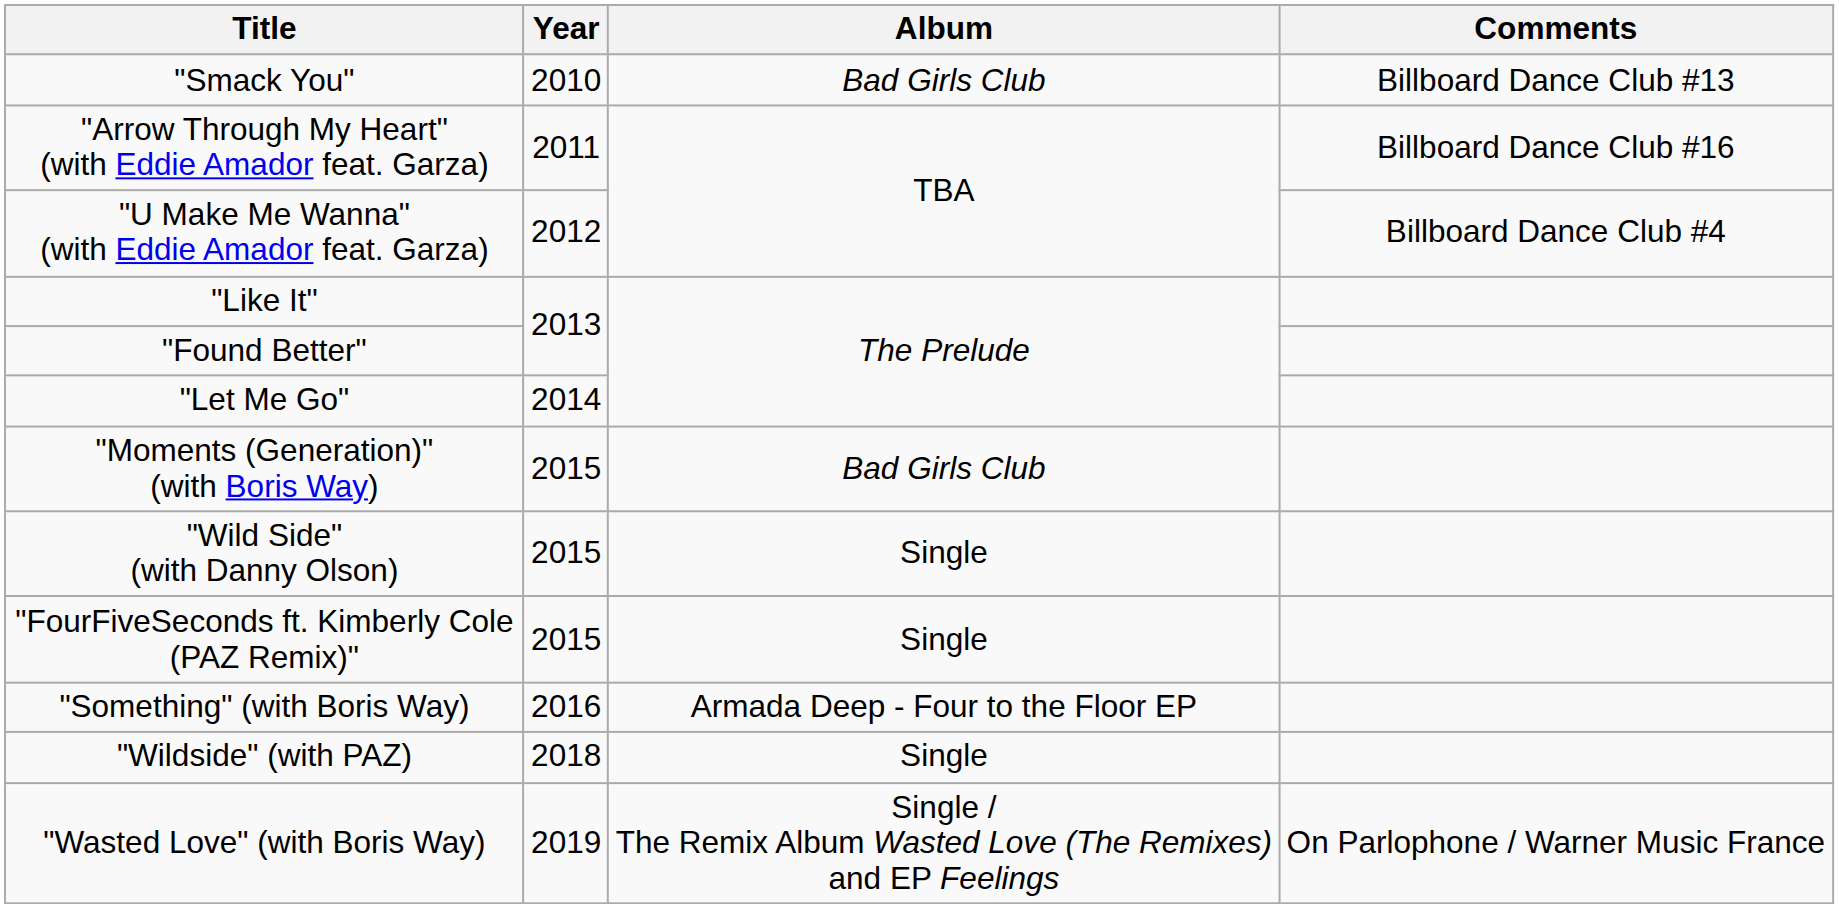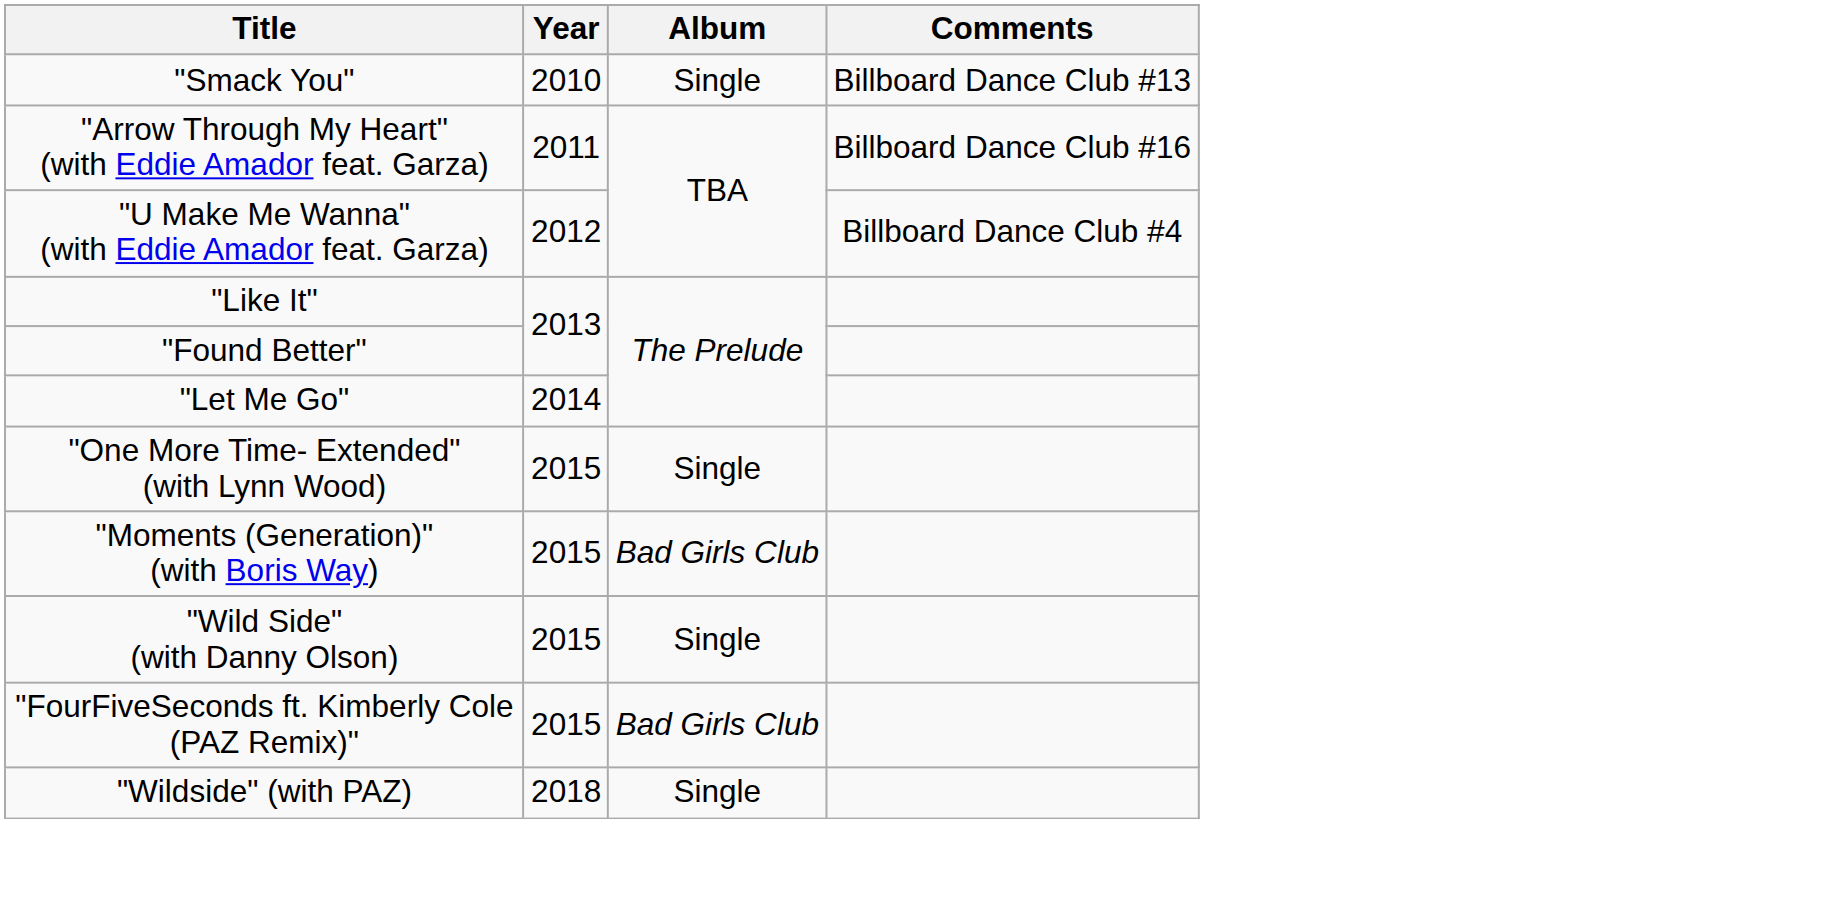"Smack You" | Album: Bad Girls Club -> Single
+ row: "One More Time- Extended" (with Lynn Wood) | 2015 | Single
"FourFiveSeconds ft. Kimberly Cole (PAZ Remix)" | Album: Single -> Bad Girls Club
- row: "Something" (with Boris Way) | 2016 | Armada Deep - Four to the Floor EP
- row: "Wasted Love" (with Boris Way) | 2019 | Single / The Remix Album Wasted Love (The Remixes) and EP Feelings | On Parlophone / Warner Music France
